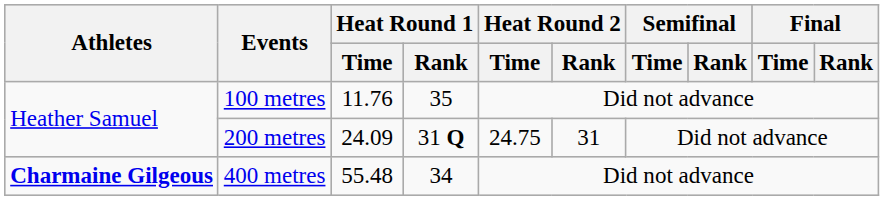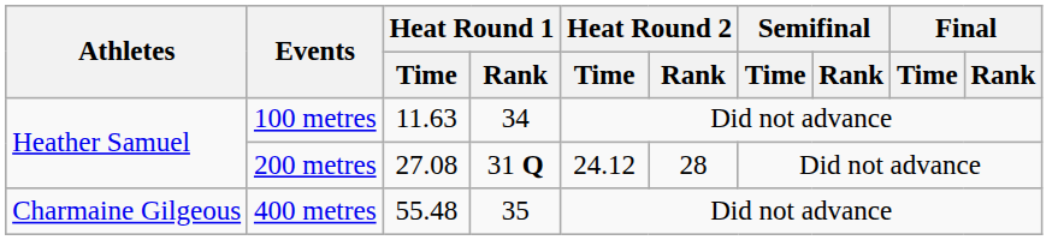100 metres | Heat Round 1 / Time: 11.76 -> 11.63
100 metres | Heat Round 1 / Rank: 35 -> 34
200 metres | Heat Round 1 / Time: 24.09 -> 27.08
200 metres | Heat Round 2 / Time: 24.75 -> 24.12
200 metres | Heat Round 2 / Rank: 31 -> 28
400 metres | Athletes: bold -> normal
400 metres | Heat Round 1 / Rank: 34 -> 35
